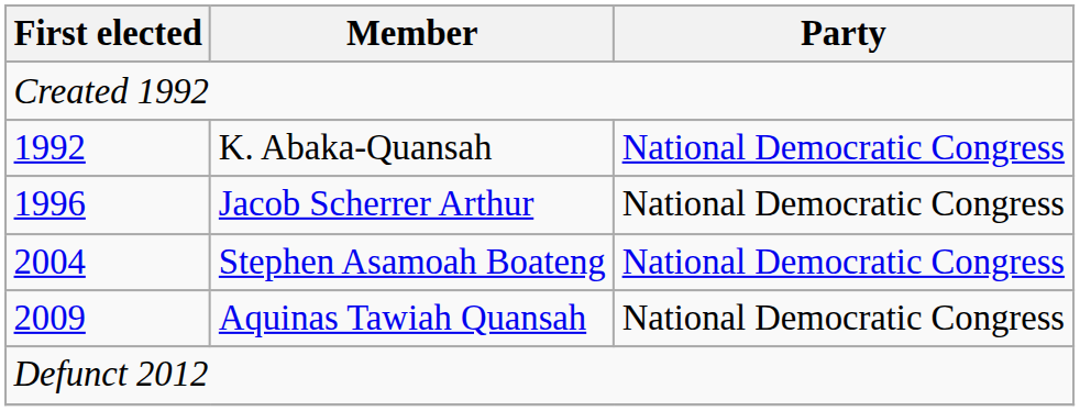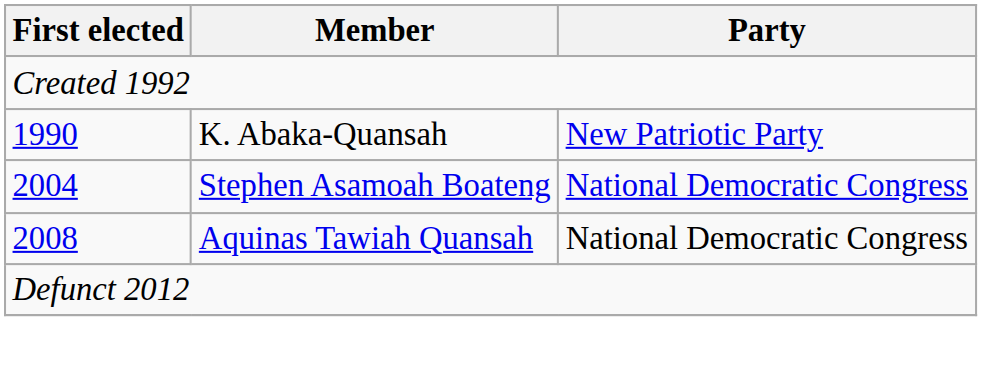K. Abaka-Quansah | First elected: 1992 -> 1990
K. Abaka-Quansah | Party: National Democratic Congress -> New Patriotic Party
- row: 1996 | Jacob Scherrer Arthur | National Democratic Congress
Aquinas Tawiah Quansah | First elected: 2009 -> 2008
